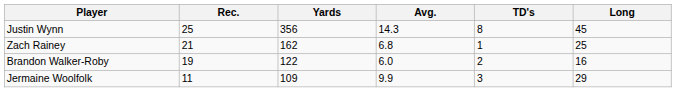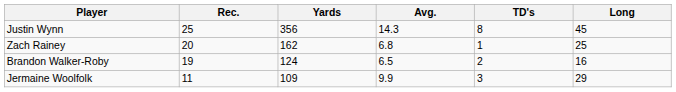Zach Rainey | Rec.: 21 -> 20
Brandon Walker-Roby | Yards: 122 -> 124
Brandon Walker-Roby | Avg.: 6.0 -> 6.5
